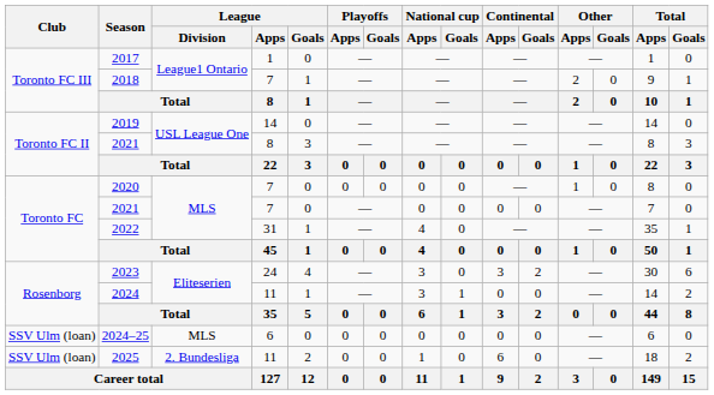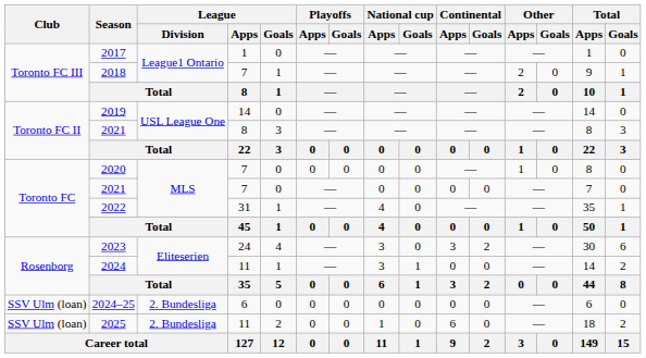2024–25 | League / Division: MLS -> 2. Bundesliga
